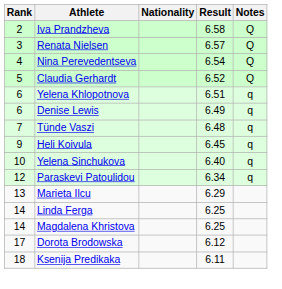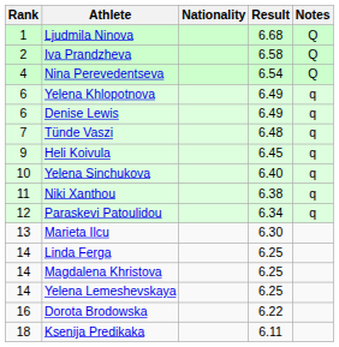+ row: 1 | Ljudmila Ninova | 6.68 | Q
- row: 3 | Renata Nielsen | 6.57 | Q
- row: 5 | Claudia Gerhardt | 6.52 | Q
Yelena Khlopotnova | Result: 6.51 -> 6.49
+ row: 11 | Niki Xanthou | 6.38 | q
Marieta Ilcu | Result: 6.29 -> 6.30
+ row: 14 | Yelena Lemeshevskaya | 6.25
Dorota Brodowska | Rank: 17 -> 16
Dorota Brodowska | Result: 6.12 -> 6.22
